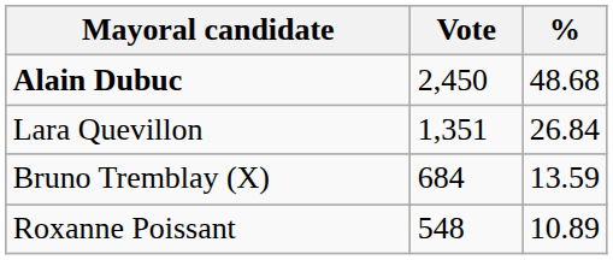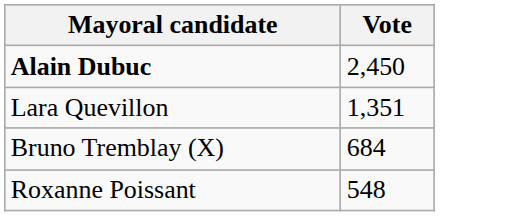- column: % | 48.68 | 26.84 | 13.59 | 10.89
